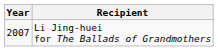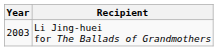Li Jing-huei for The Ballads of Grandmothers | Year: 2007 -> 2003
